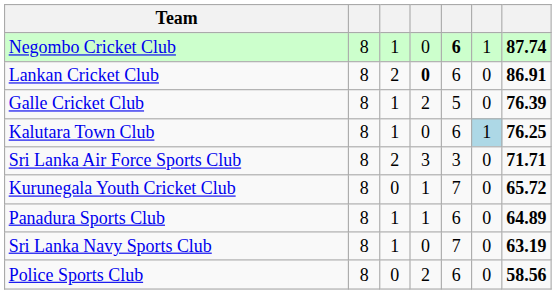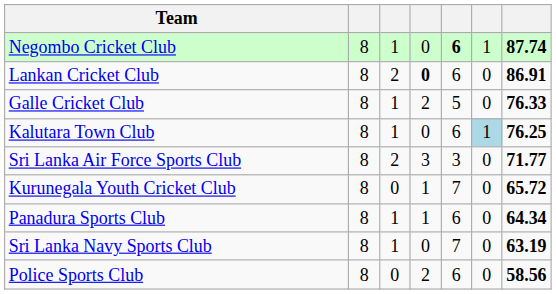Galle Cricket Club | column 7: 76.39 -> 76.33
Sri Lanka Air Force Sports Club | column 7: 71.71 -> 71.77
Panadura Sports Club | column 7: 64.89 -> 64.34
